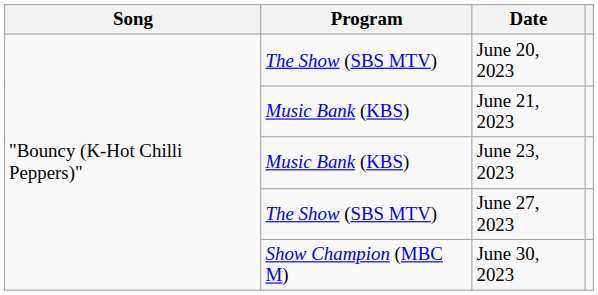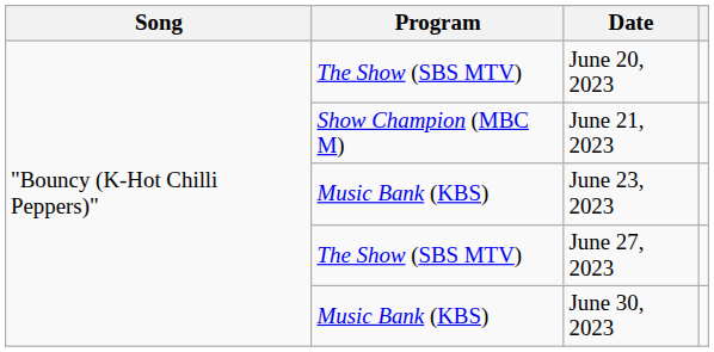June 21, 2023 | Program: Music Bank (KBS) -> Show Champion (MBC M)
June 30, 2023 | Program: Show Champion (MBC M) -> Music Bank (KBS)
